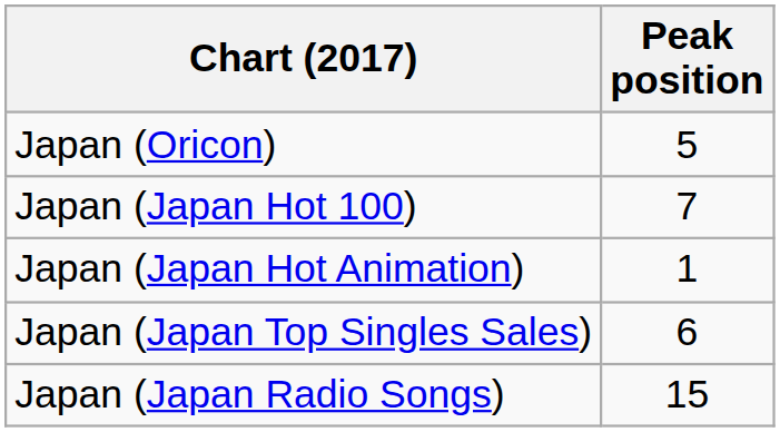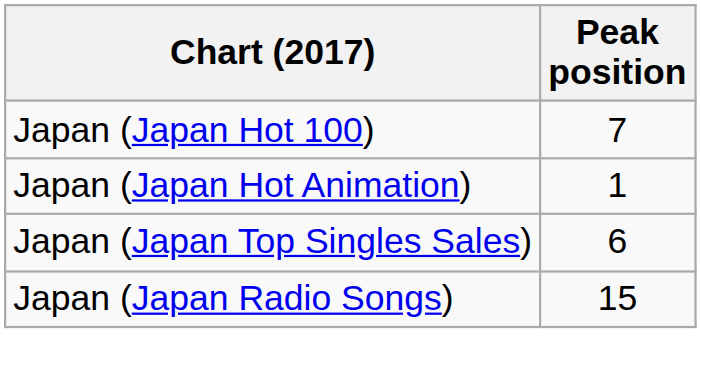- row: Japan (Oricon) | 5
